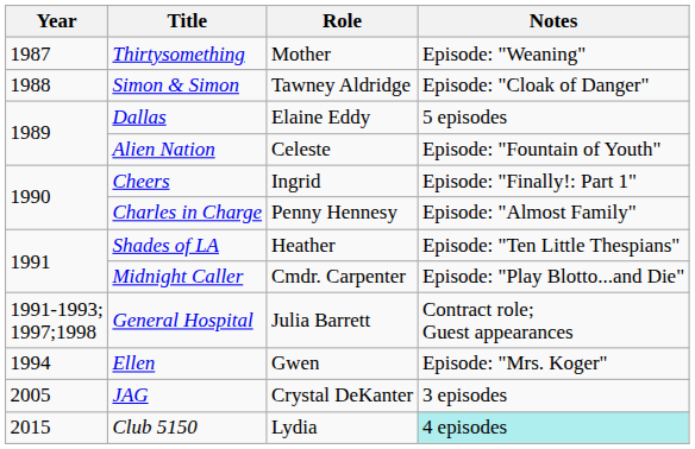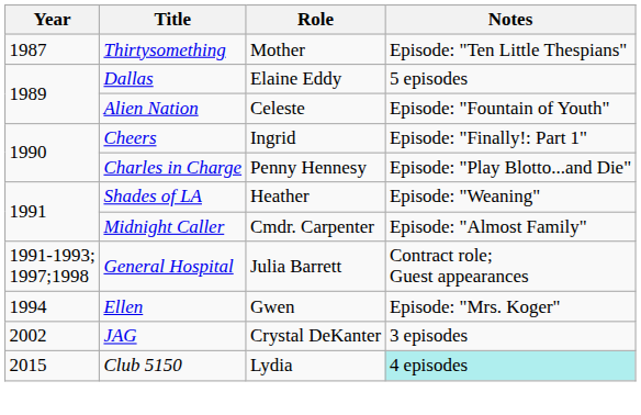Thirtysomething | Notes: Episode: "Weaning" -> Episode: "Ten Little Thespians"
- row: 1988 | Simon & Simon | Tawney Aldridge | Episode: "Cloak of Danger"
Charles in Charge | Notes: Episode: "Almost Family" -> Episode: "Play Blotto...and Die"
Shades of LA | Notes: Episode: "Ten Little Thespians" -> Episode: "Weaning"
Midnight Caller | Notes: Episode: "Play Blotto...and Die" -> Episode: "Almost Family"
JAG | Year: 2005 -> 2002
